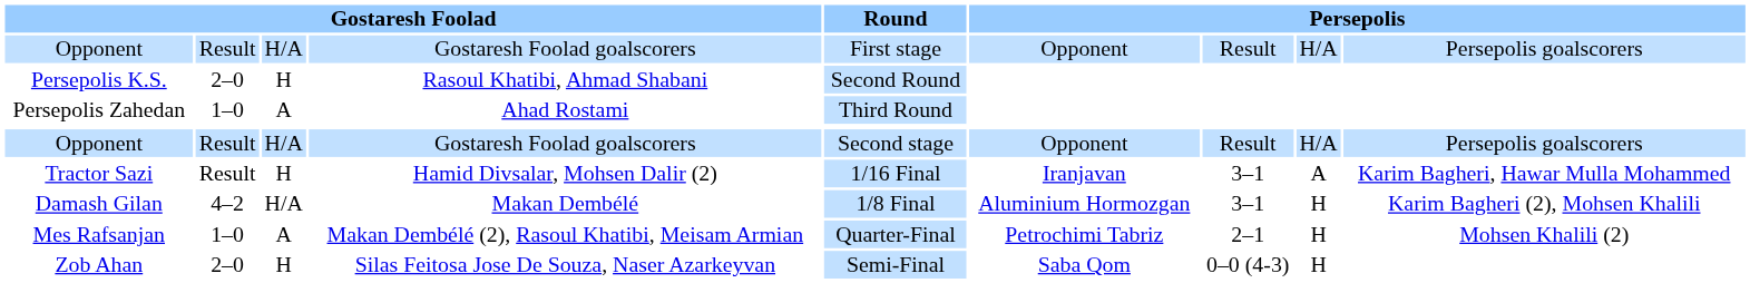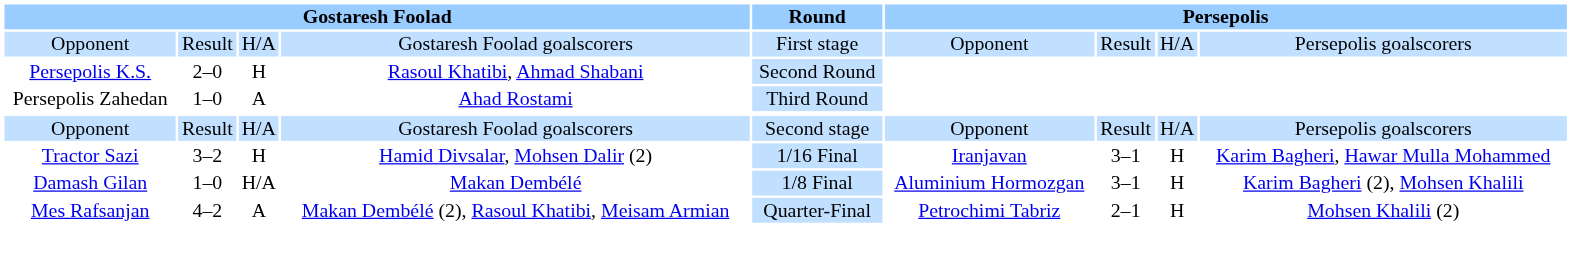Tractor Sazi | column 2: Result -> 3–2
Tractor Sazi | column 8: A -> H
Damash Gilan | column 2: 4–2 -> 1–0
Mes Rafsanjan | column 2: 1–0 -> 4–2
- row: Zob Ahan | 2–0 | H | Silas Feitosa Jose De Souza, Naser Azarkeyvan | Semi-Final | Saba Qom | 0–0 (4-3) | H
